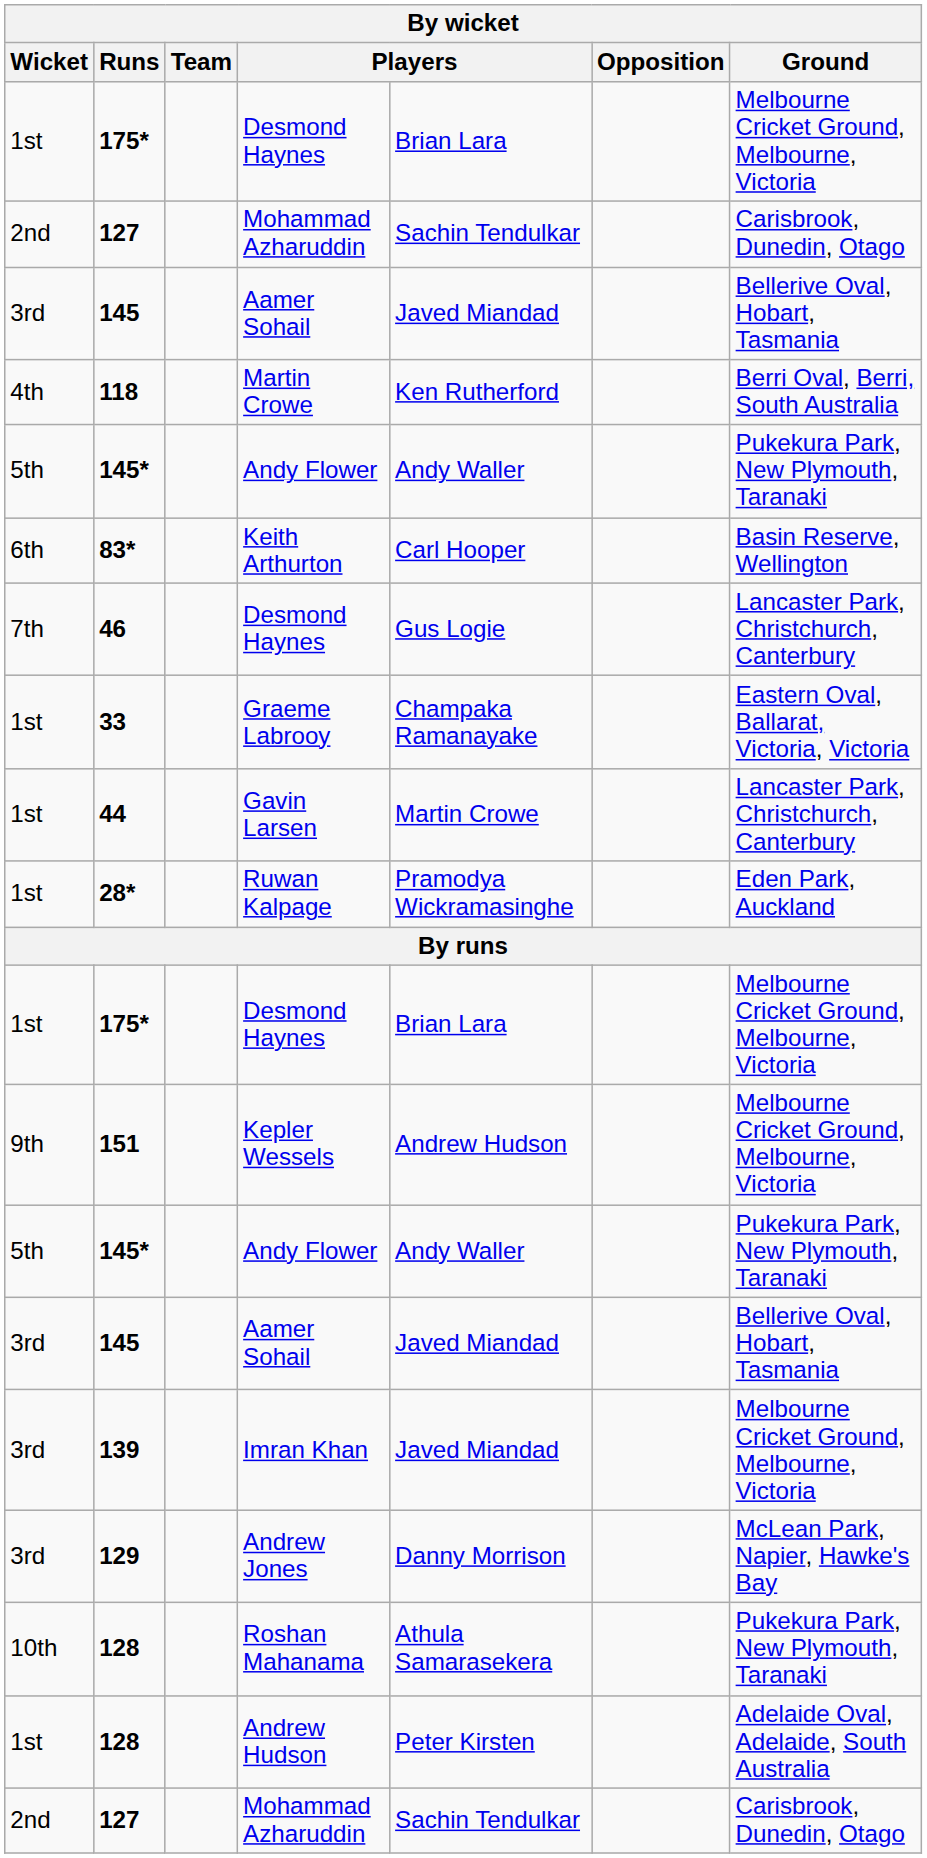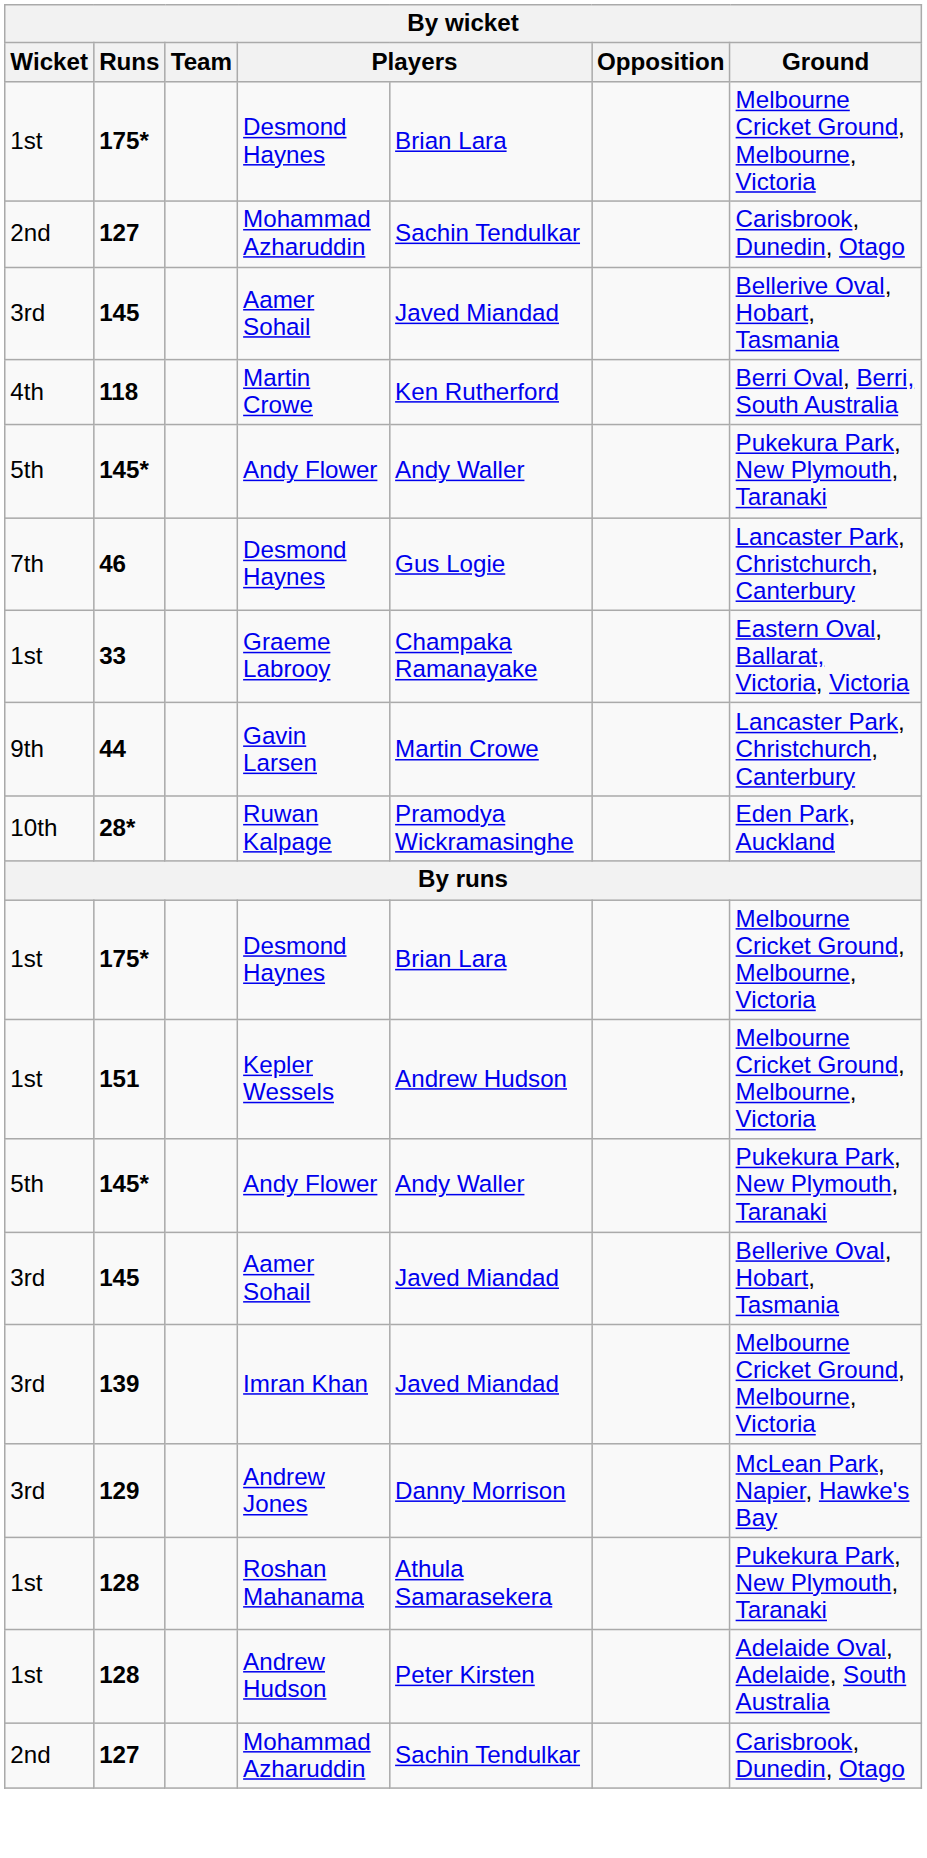- row: 6th | 83* | Keith Arthurton | Carl Hooper | Basin Reserve, Wellington
44 | Wicket: 1st -> 9th
28* | Wicket: 1st -> 10th
151 | Wicket: 9th -> 1st
128 / Roshan Mahanama | Wicket: 10th -> 1st
